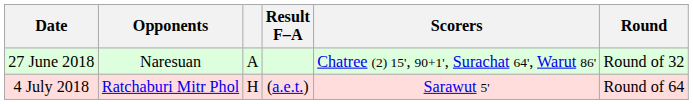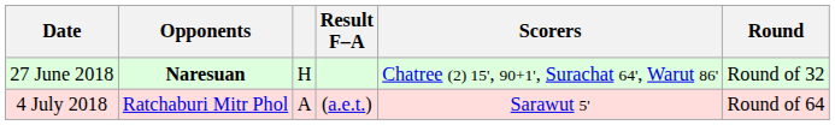27 June 2018 | Opponents: normal -> bold
27 June 2018 | column 3: A -> H
4 July 2018 | column 3: H -> A
